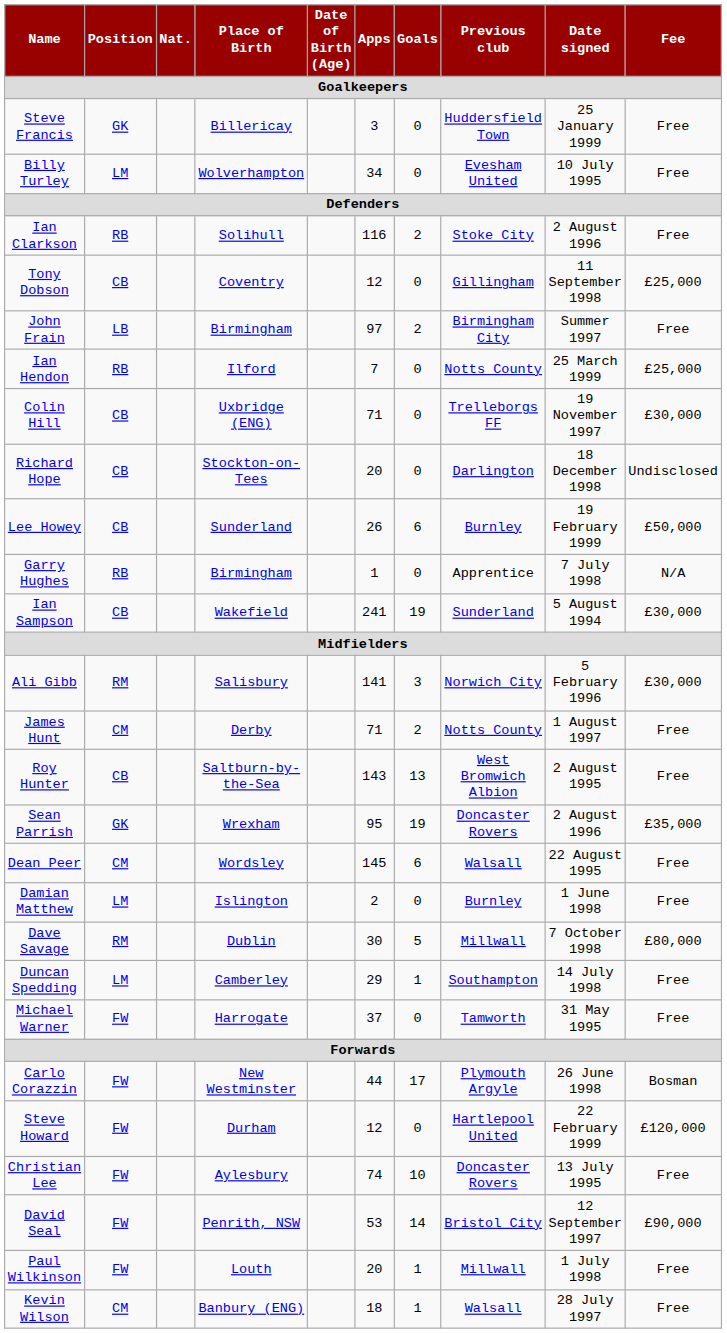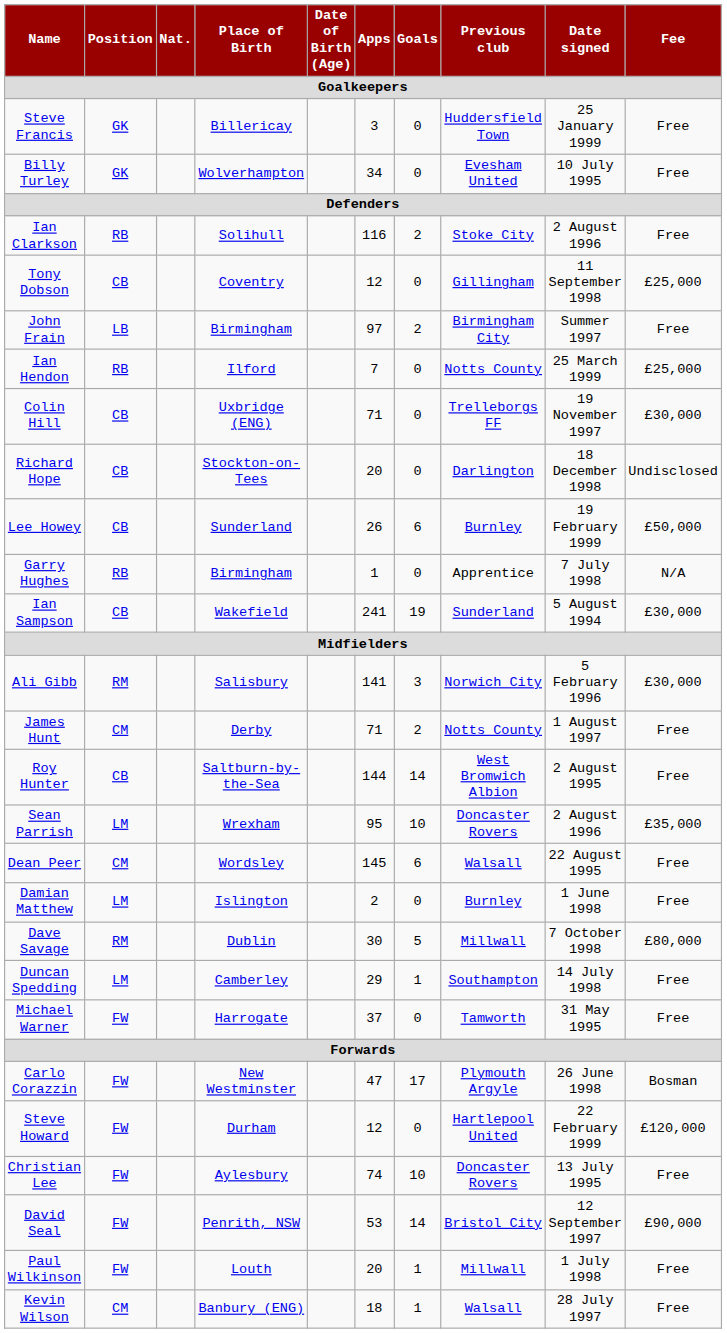Billy Turley | Position: LM -> GK
Roy Hunter | Apps: 143 -> 144
Roy Hunter | Goals: 13 -> 14
Sean Parrish | Position: GK -> LM
Sean Parrish | Goals: 19 -> 10
Carlo Corazzin | Apps: 44 -> 47
